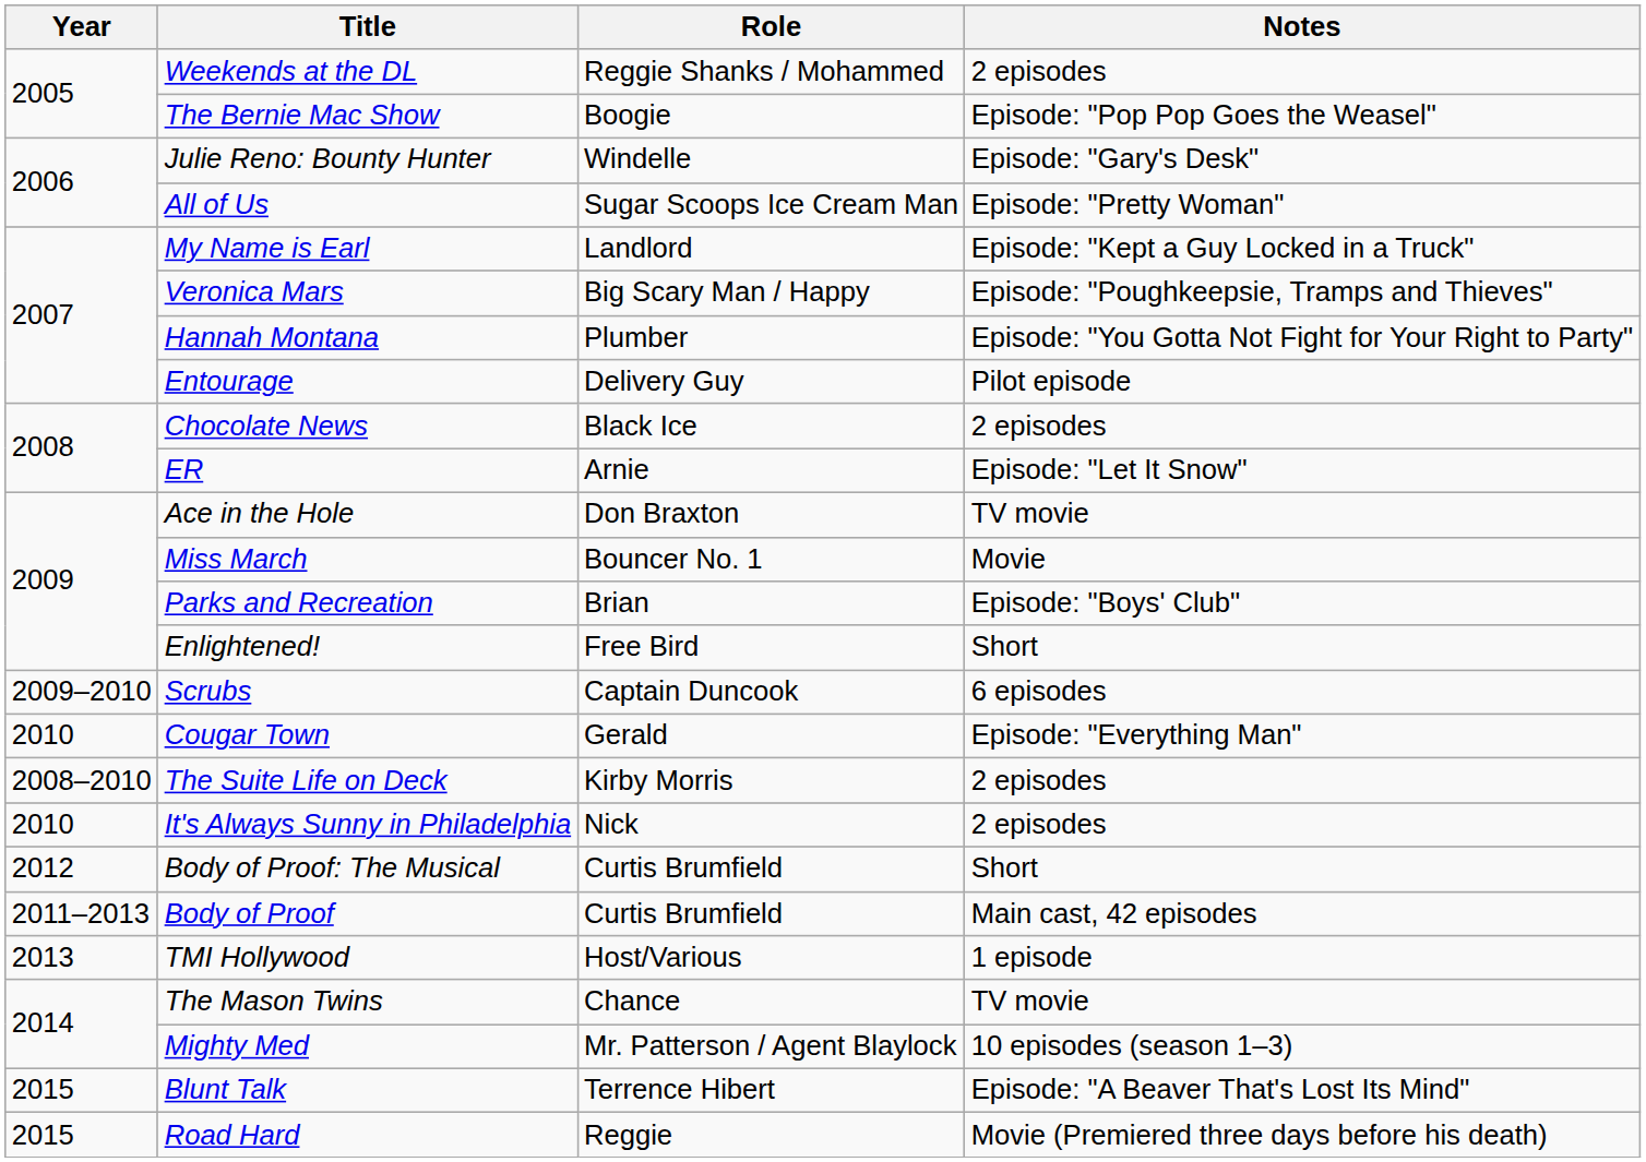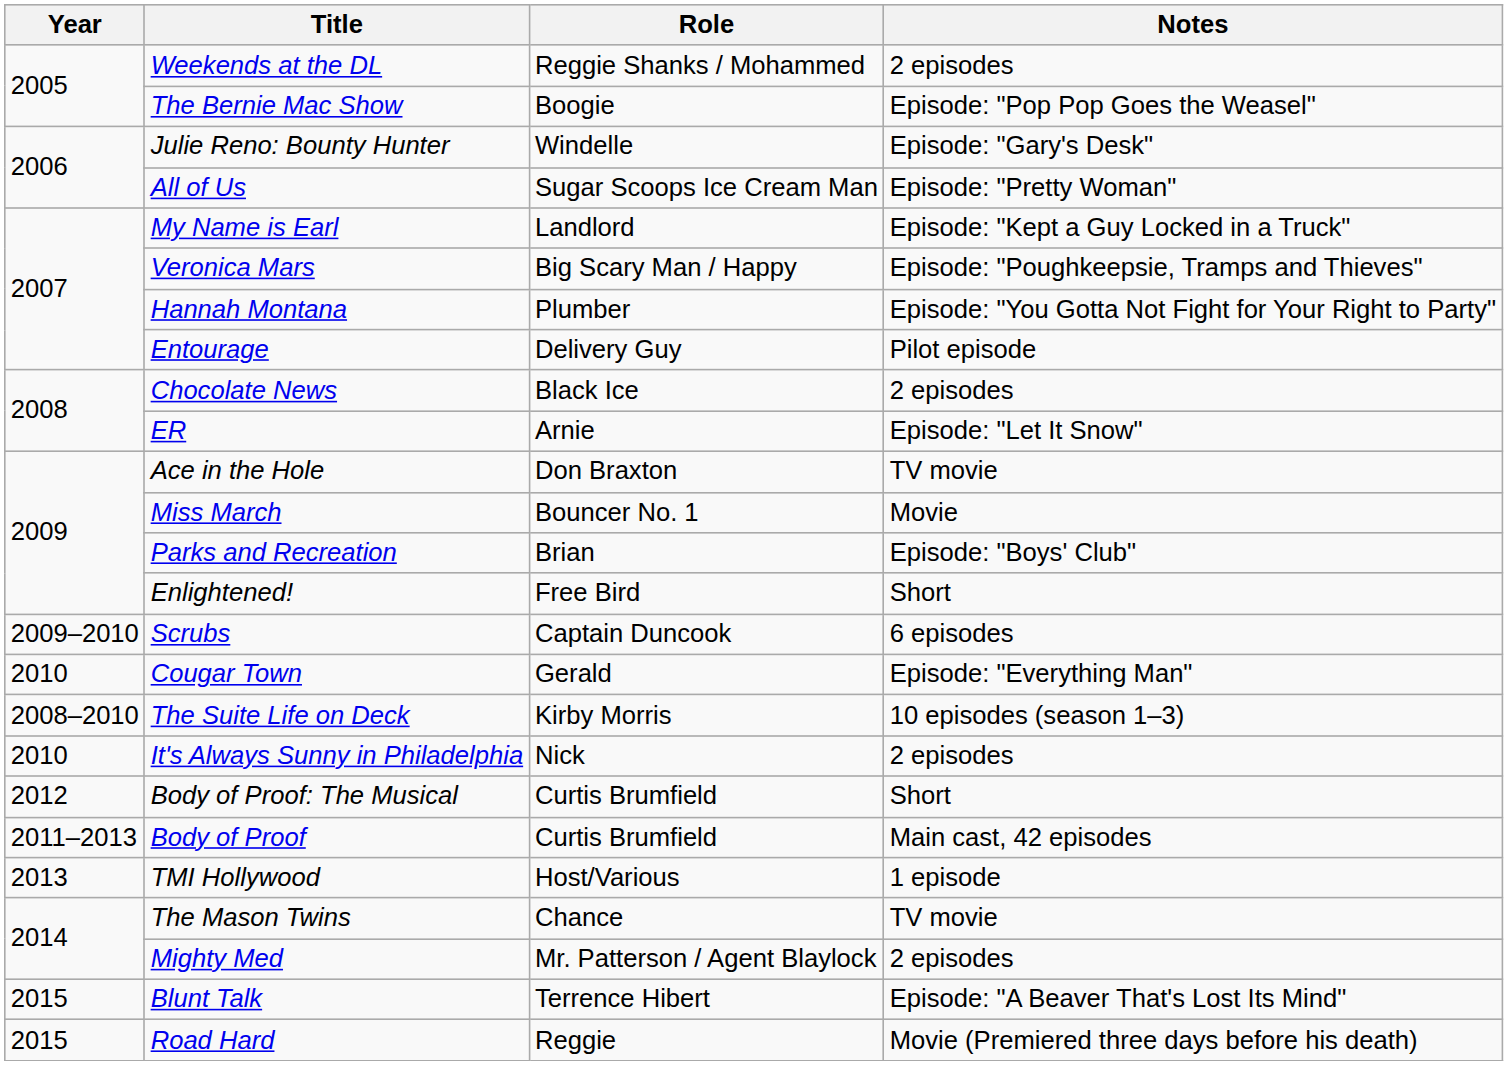The Suite Life on Deck | Notes: 2 episodes -> 10 episodes (season 1–3)
Mighty Med | Notes: 10 episodes (season 1–3) -> 2 episodes
